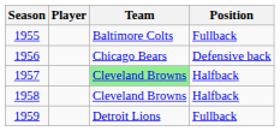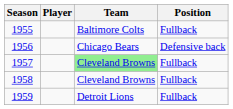1957 | Position: Halfback -> Fullback
1958 | Position: Halfback -> Fullback
